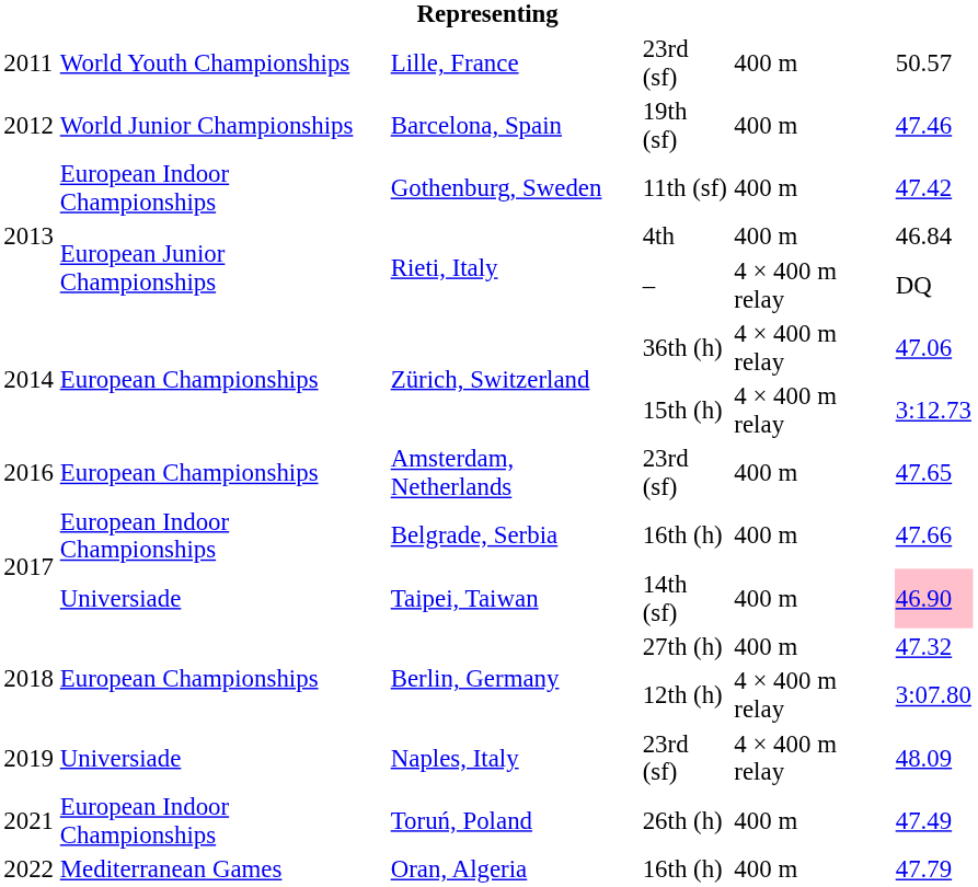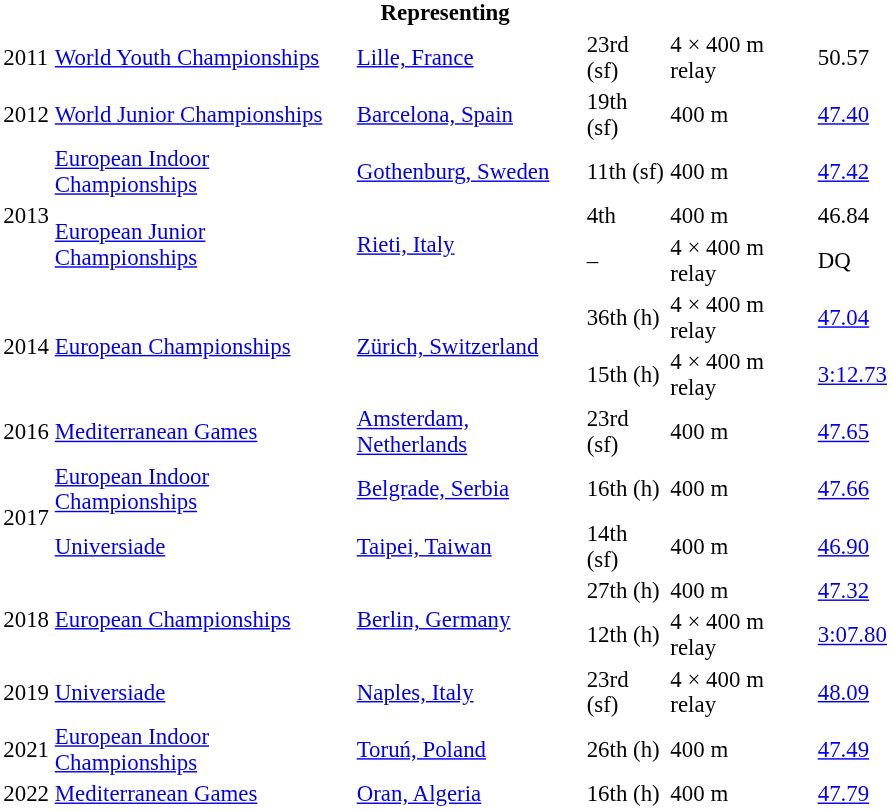Lille, France | column 5: 400 m -> 4 × 400 m relay
Barcelona, Spain | column 6: 47.46 -> 47.40
Zürich, Switzerland / 36th (h) | column 6: 47.06 -> 47.04
Amsterdam, Netherlands | column 2: European Championships -> Mediterranean Games
Taipei, Taiwan | column 6: pink background -> no background
